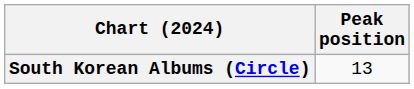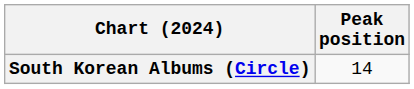South Korean Albums (Circle) | Peak position: 13 -> 14
